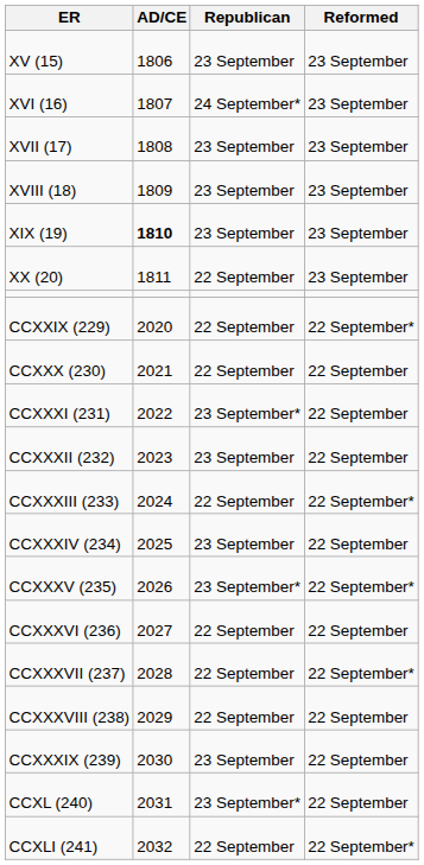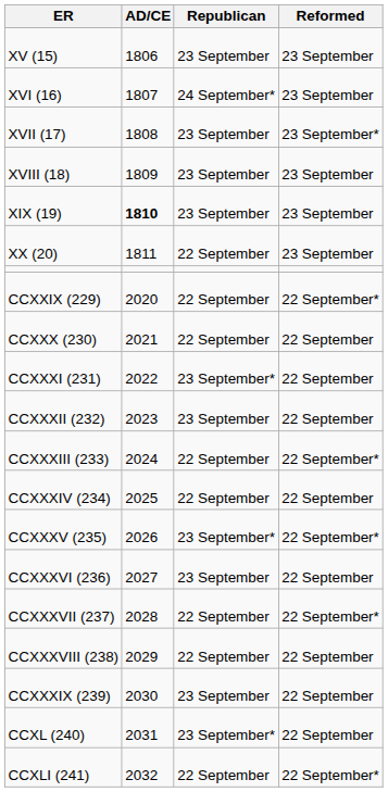XVII (17) | Reformed: 23 September -> 23 September*
CCXXXIV (234) | Republican: 23 September -> 22 September
CCXXXVI (236) | Republican: 22 September -> 23 September
